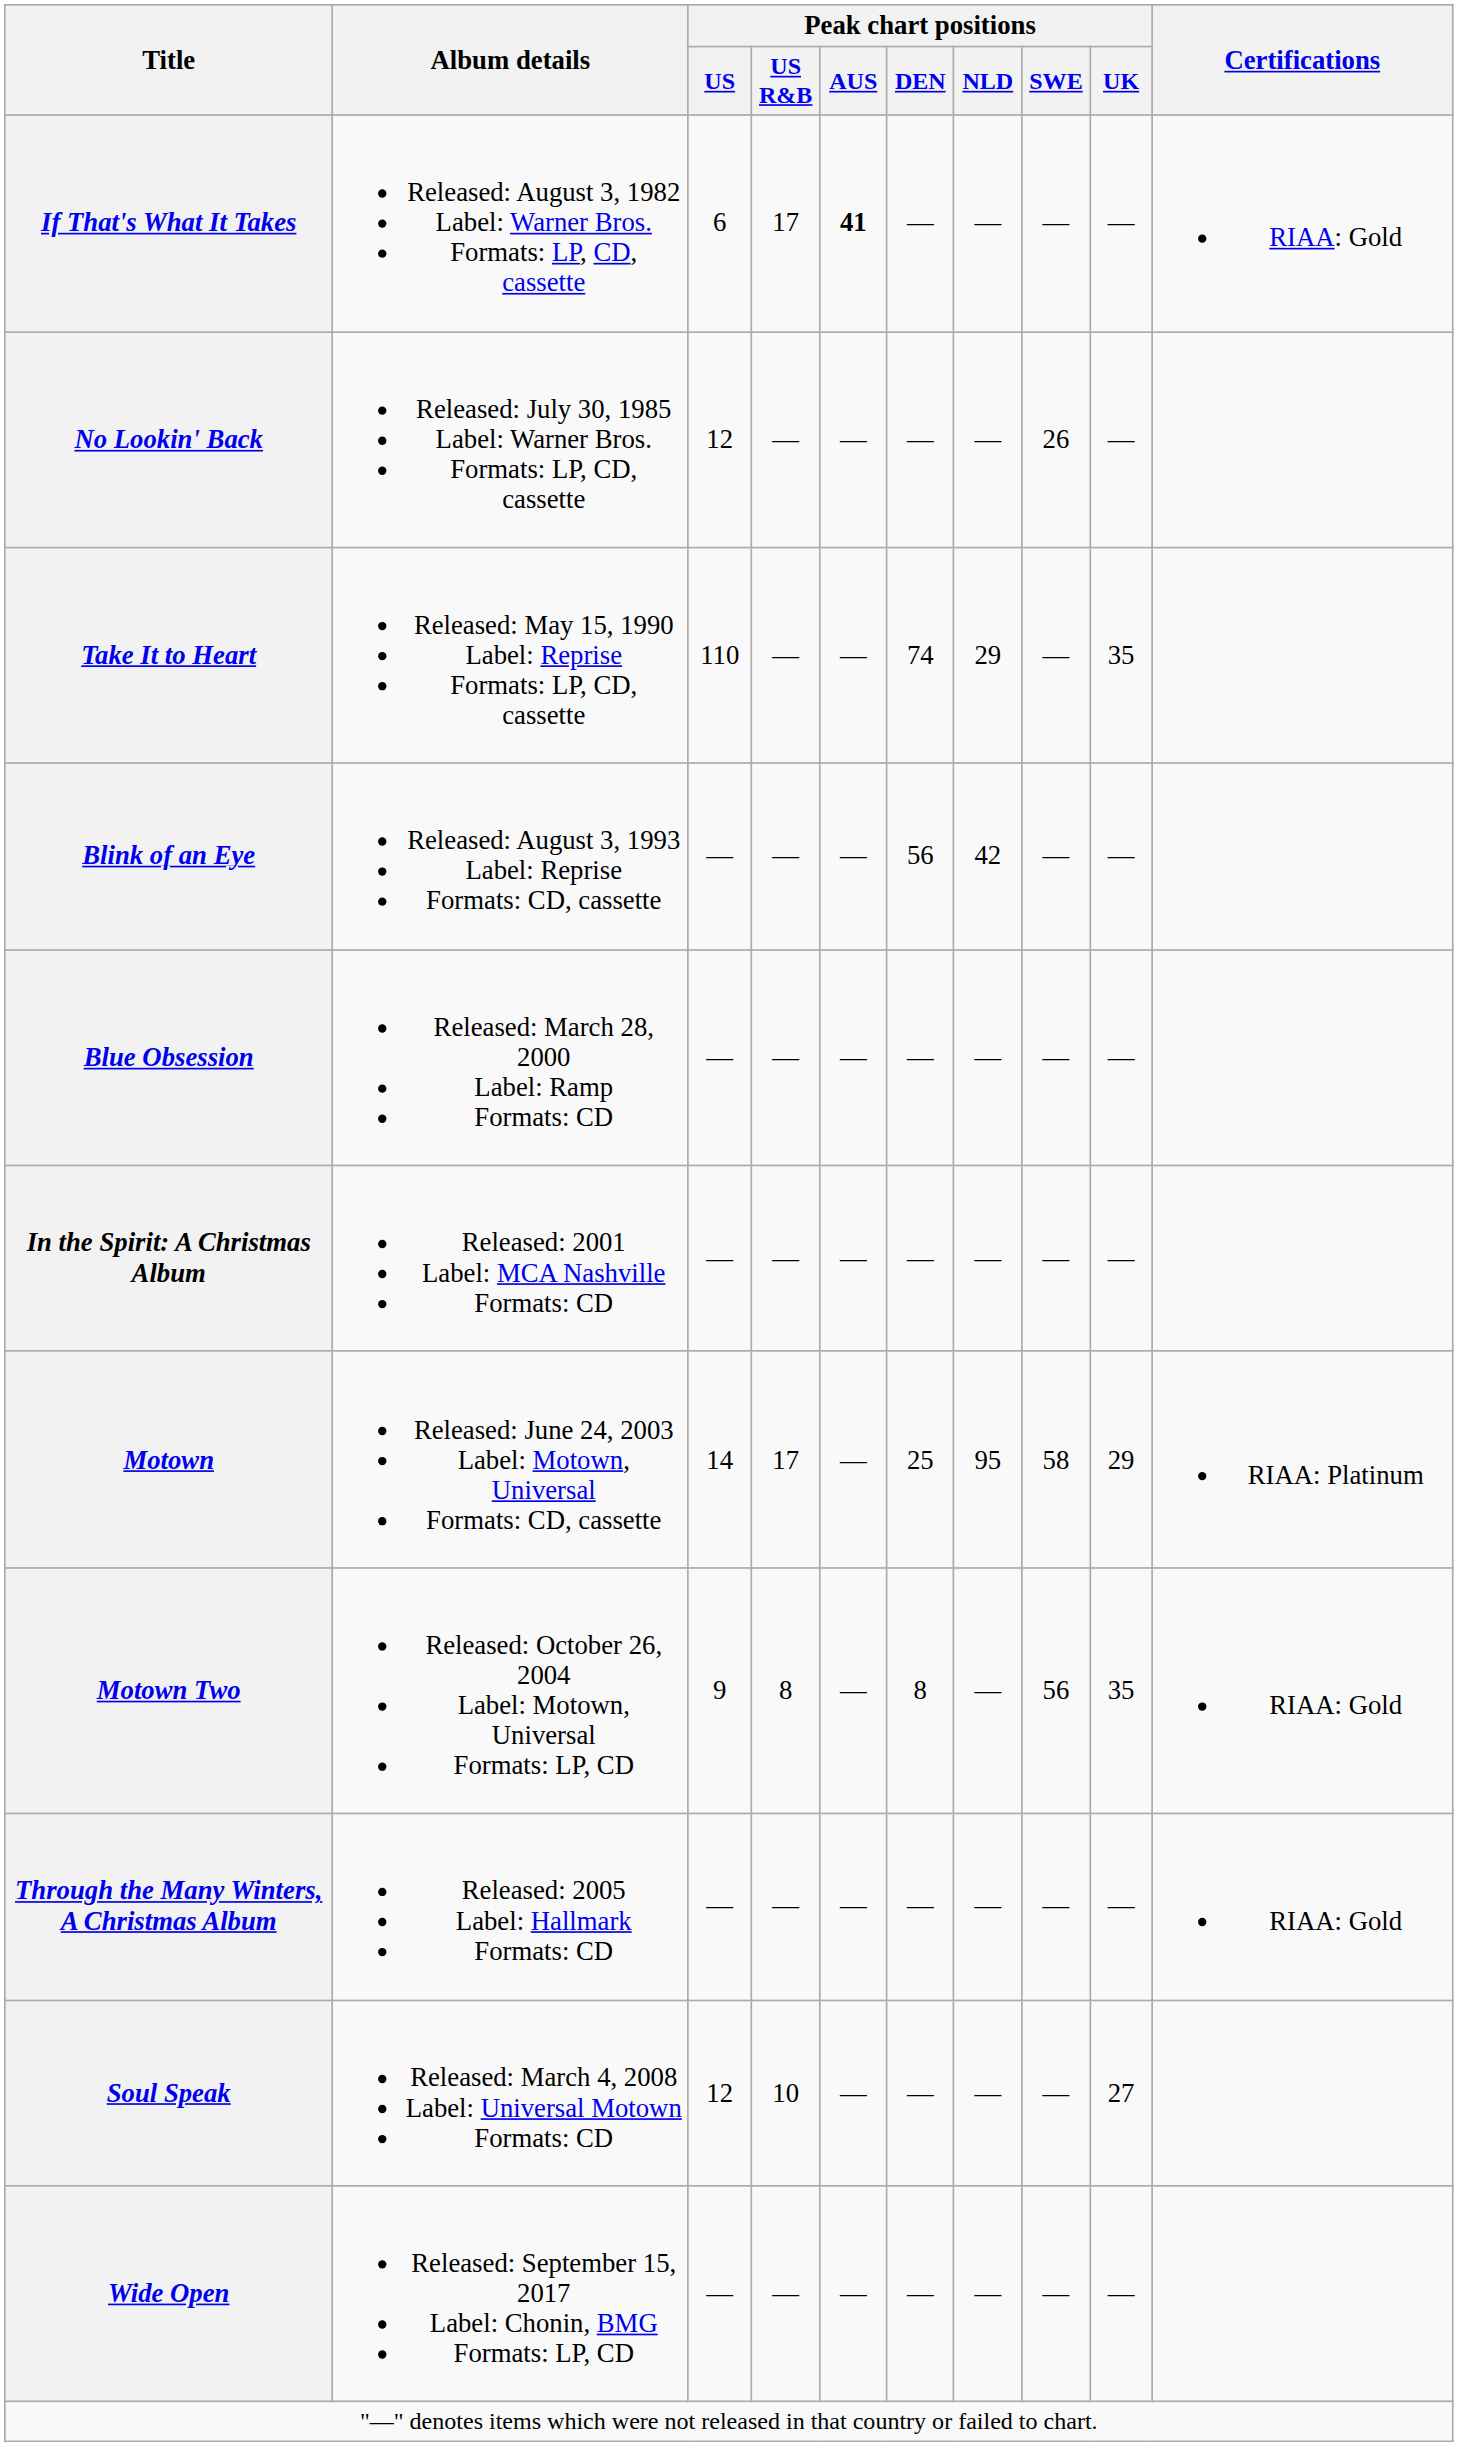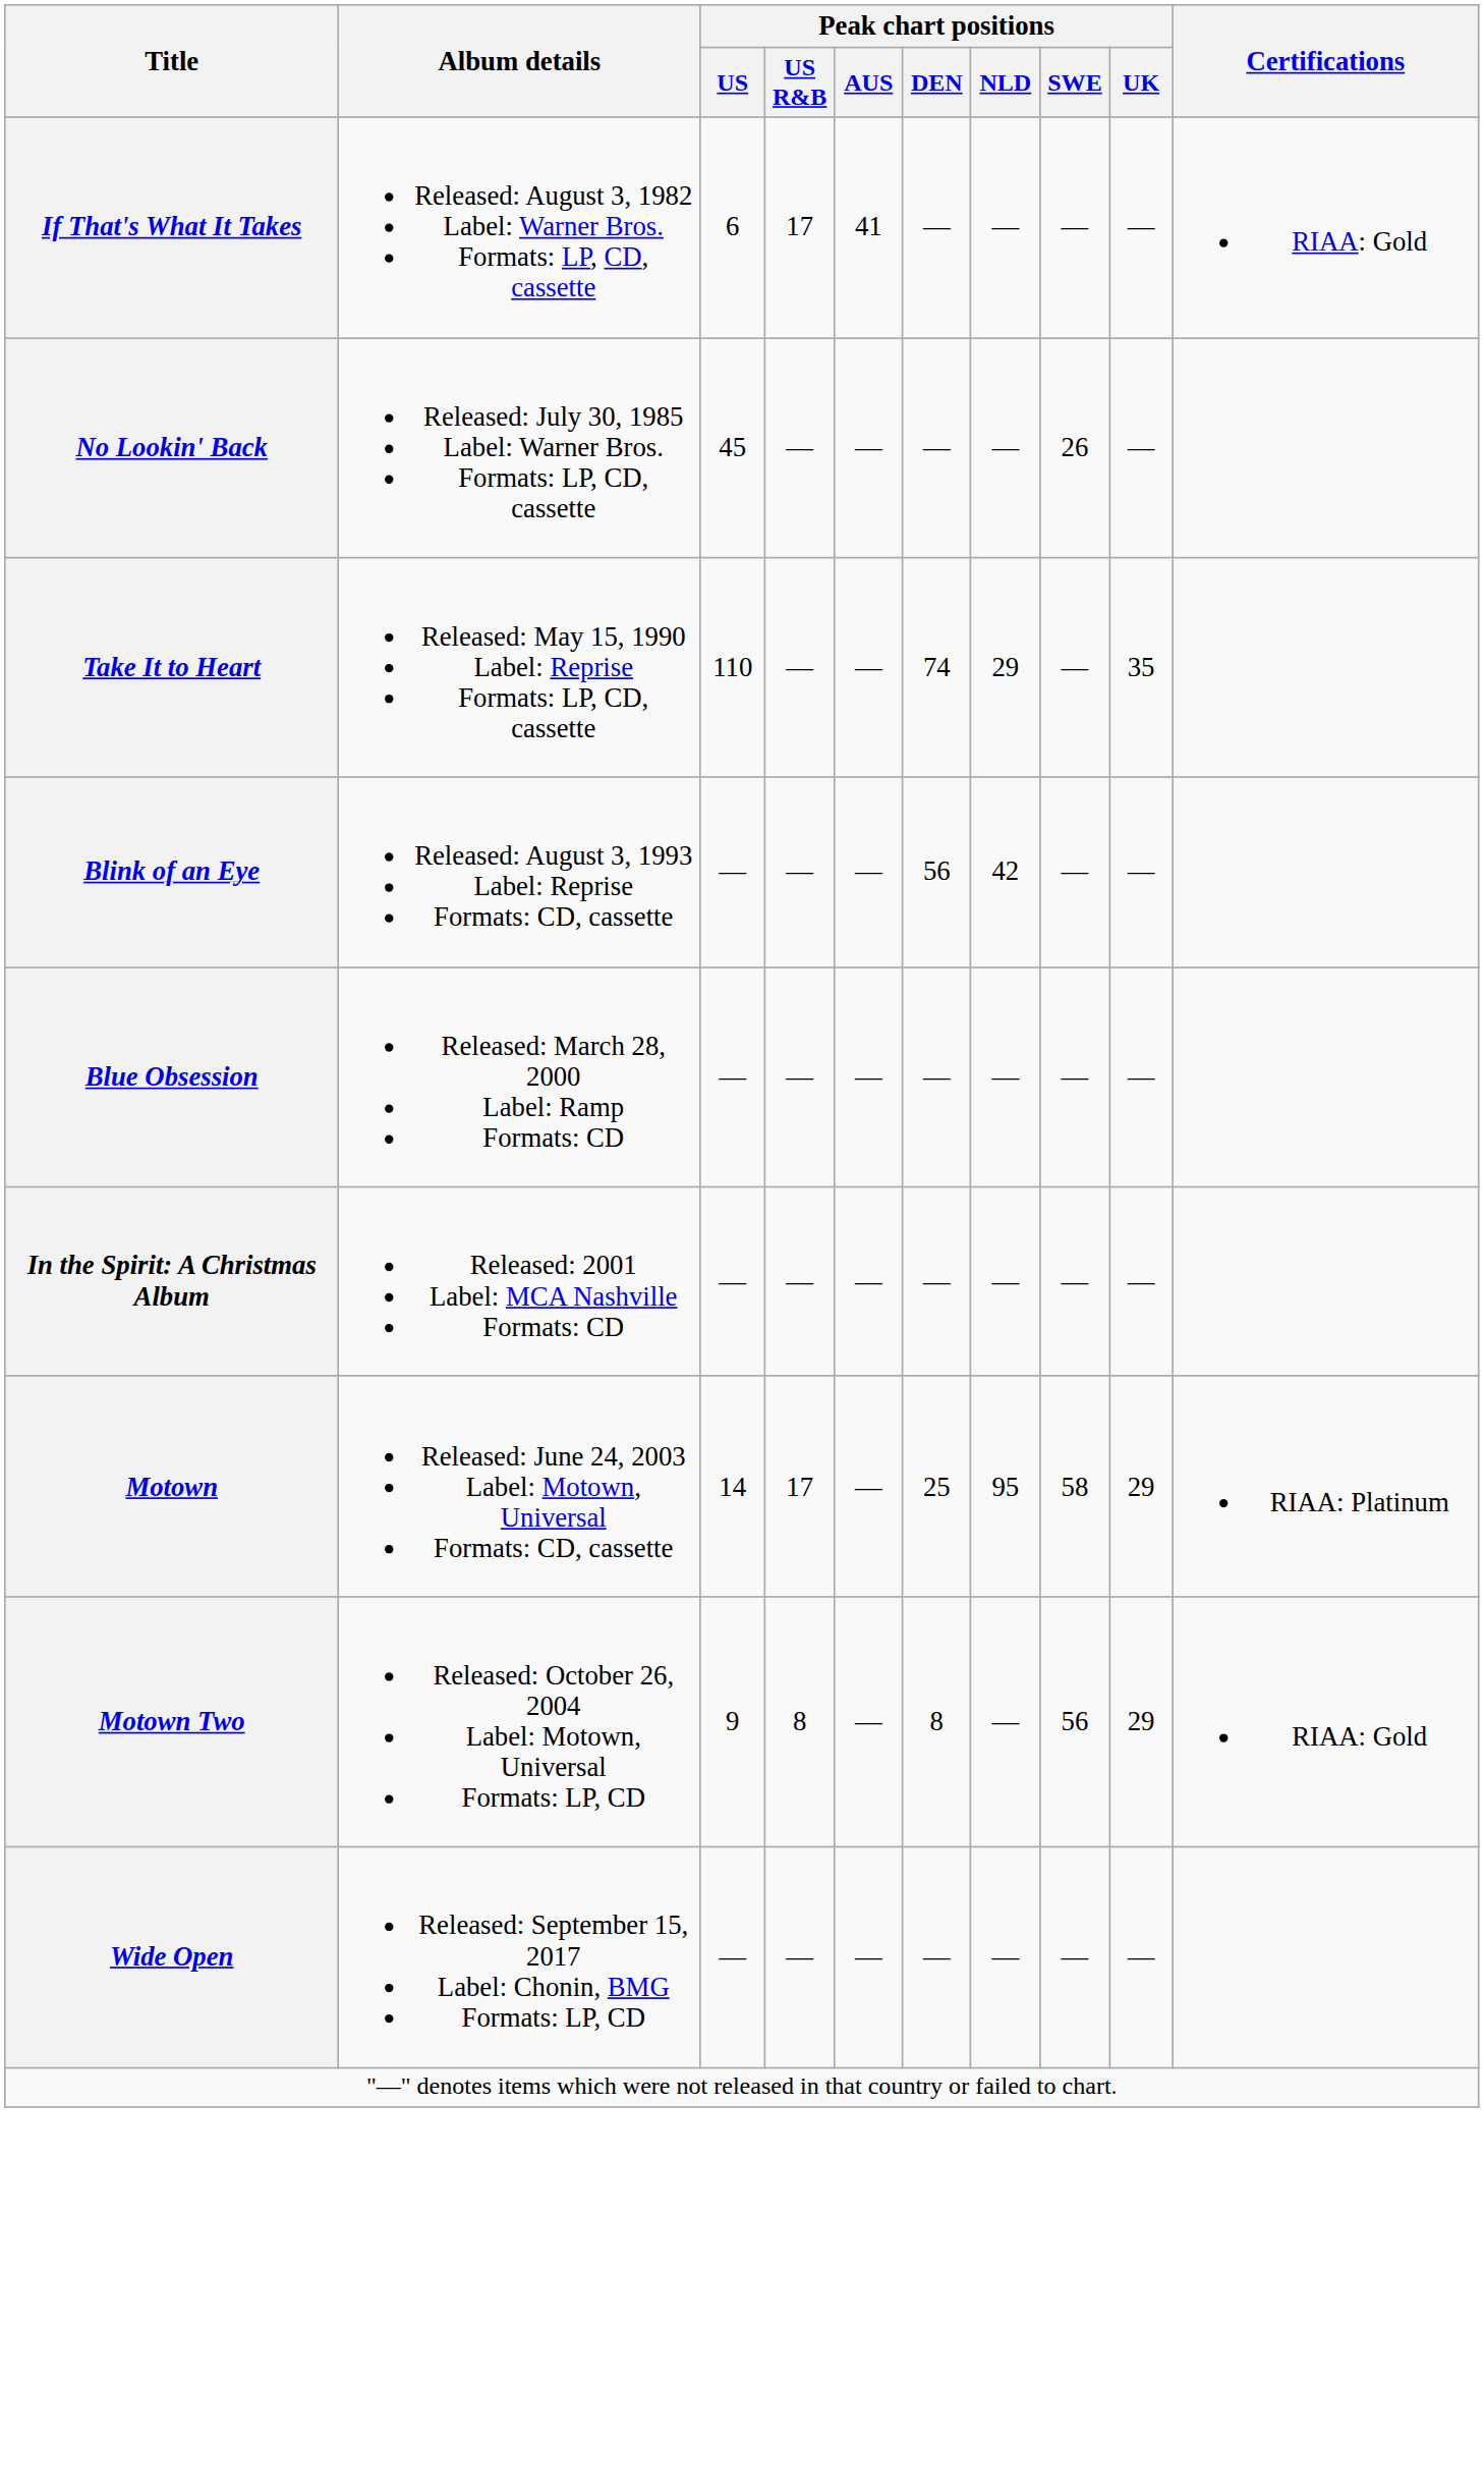If That's What It Takes | Peak chart positions / AUS: bold -> normal
No Lookin' Back | Peak chart positions / US: 12 -> 45
Motown Two | Peak chart positions / UK: 35 -> 29
- row: Through the Many Winters, A Christmas Album | Released: 2005 Label: Hallmark Formats: CD | — | — | — | — | — | — | — | RIAA: Gold
- row: Soul Speak | Released: March 4, 2008 Label: Universal Motown Formats: CD | 12 | 10 | — | — | — | — | 27
